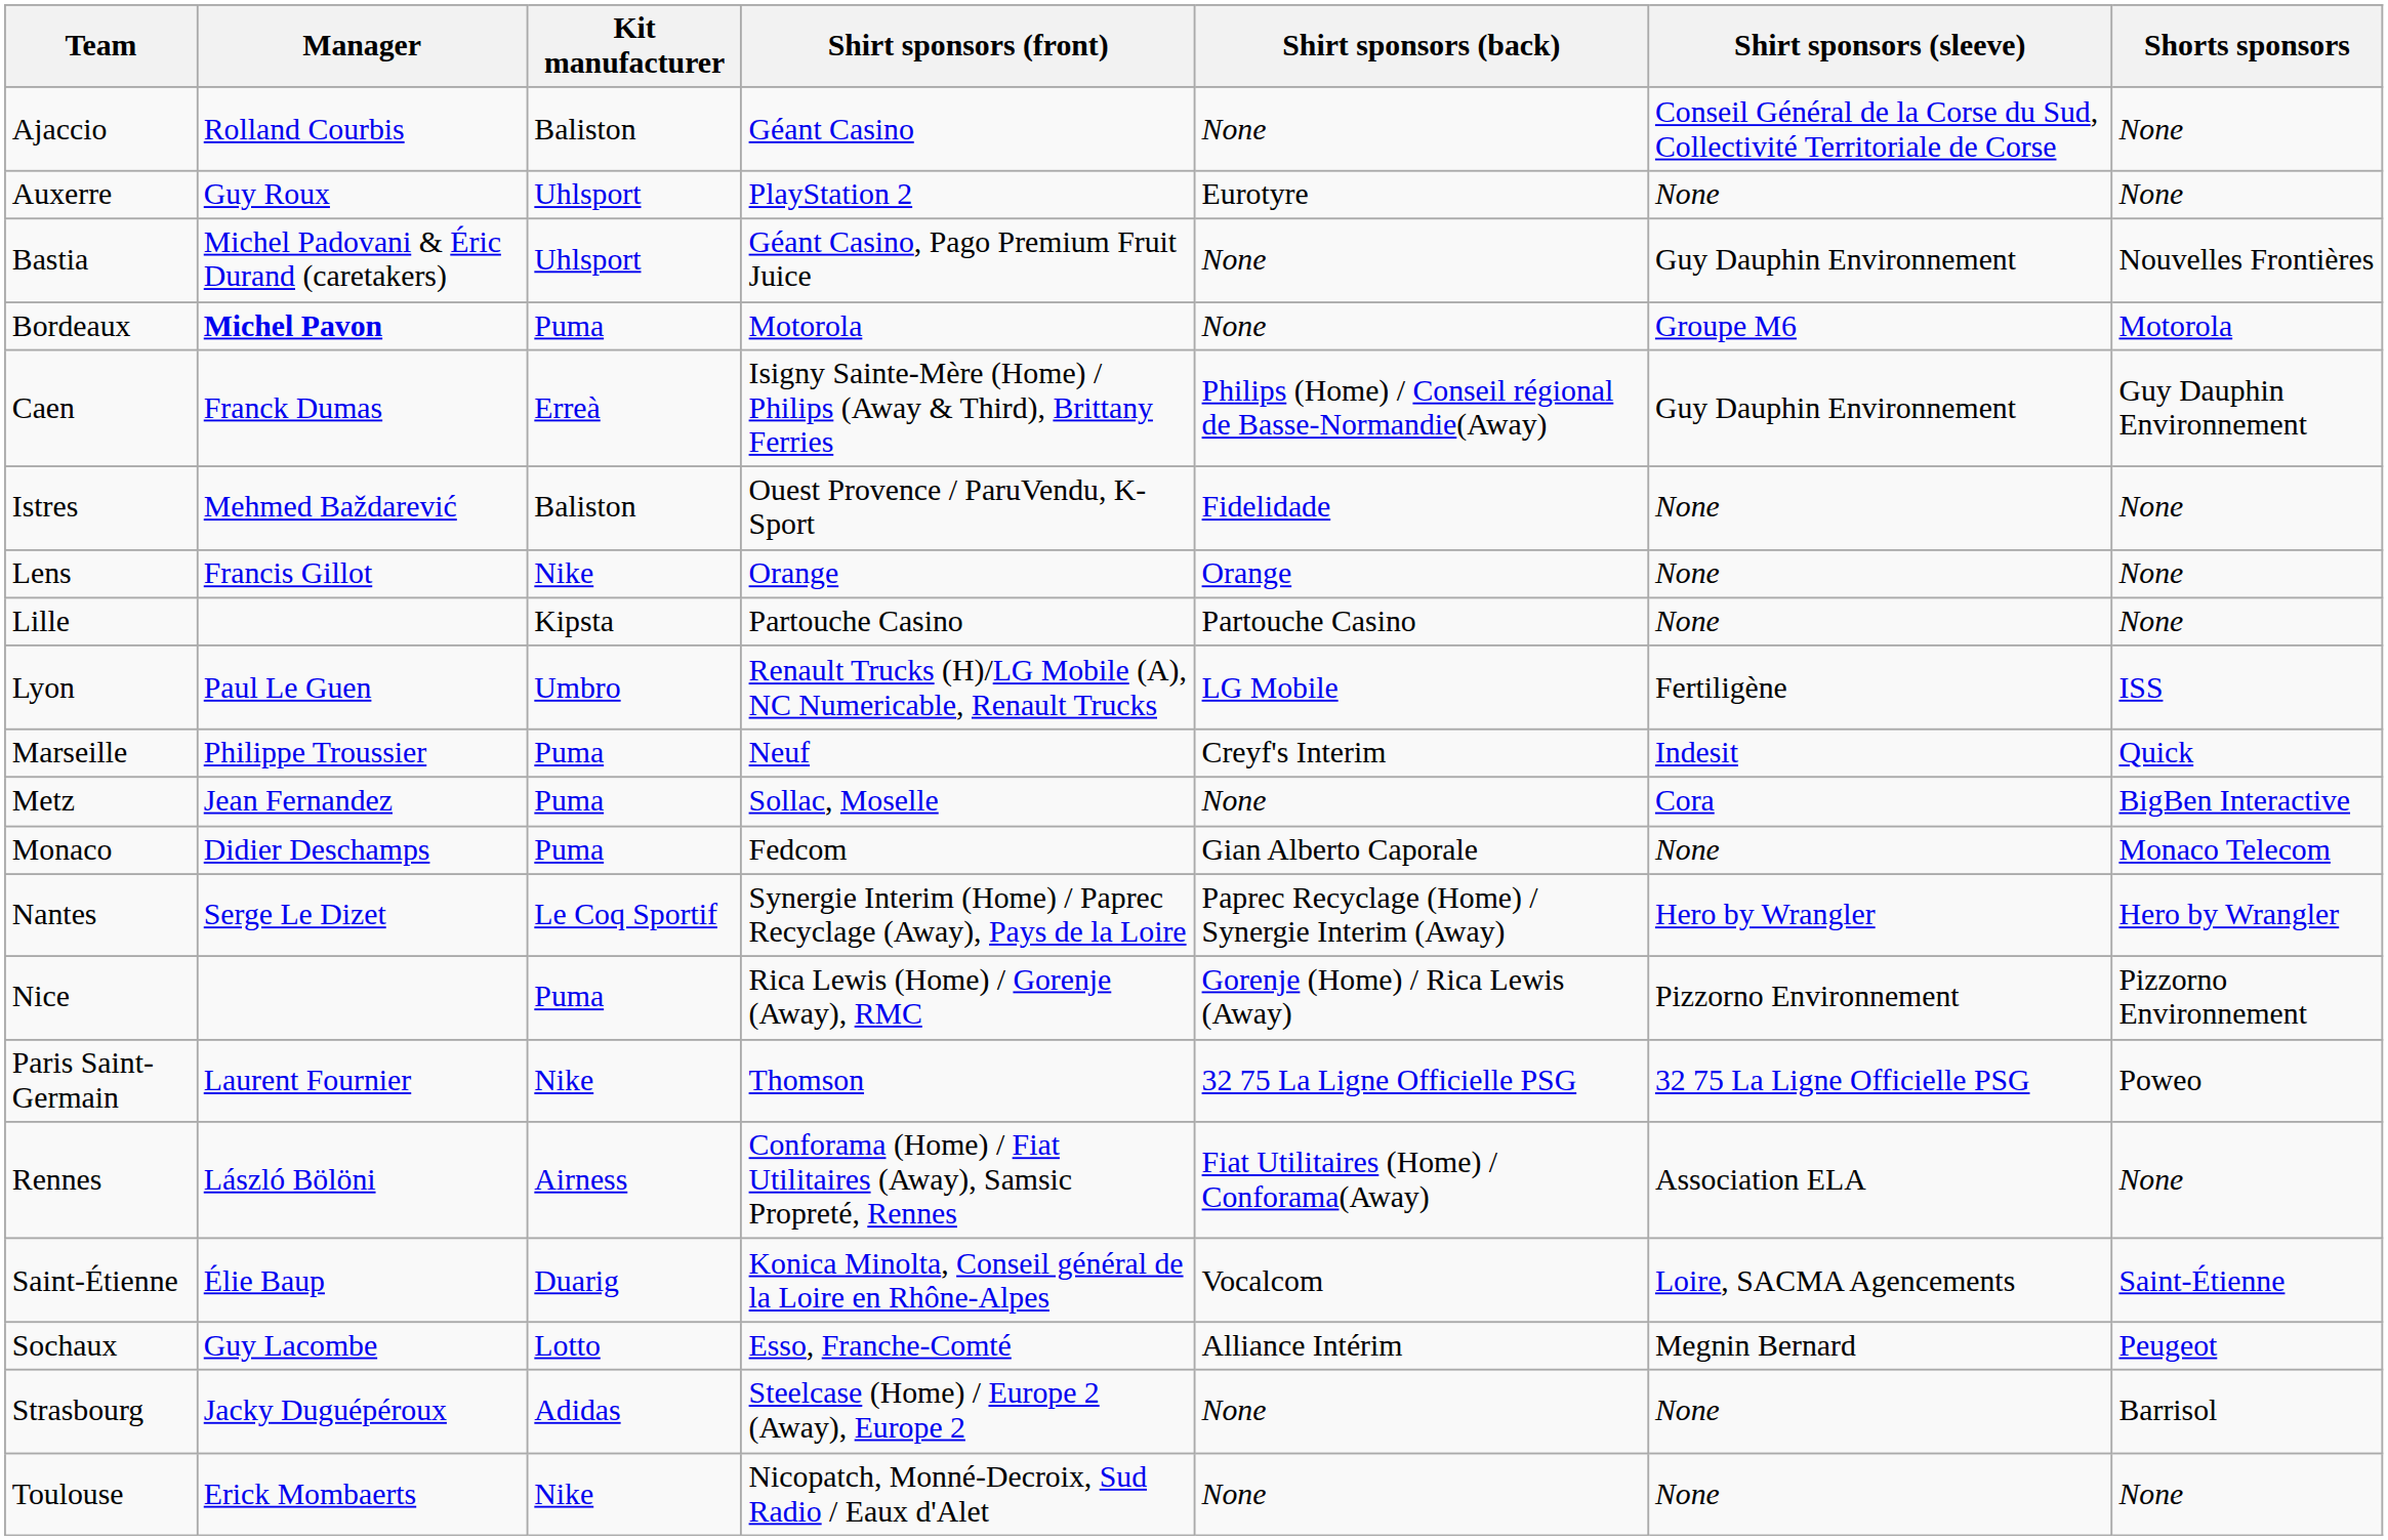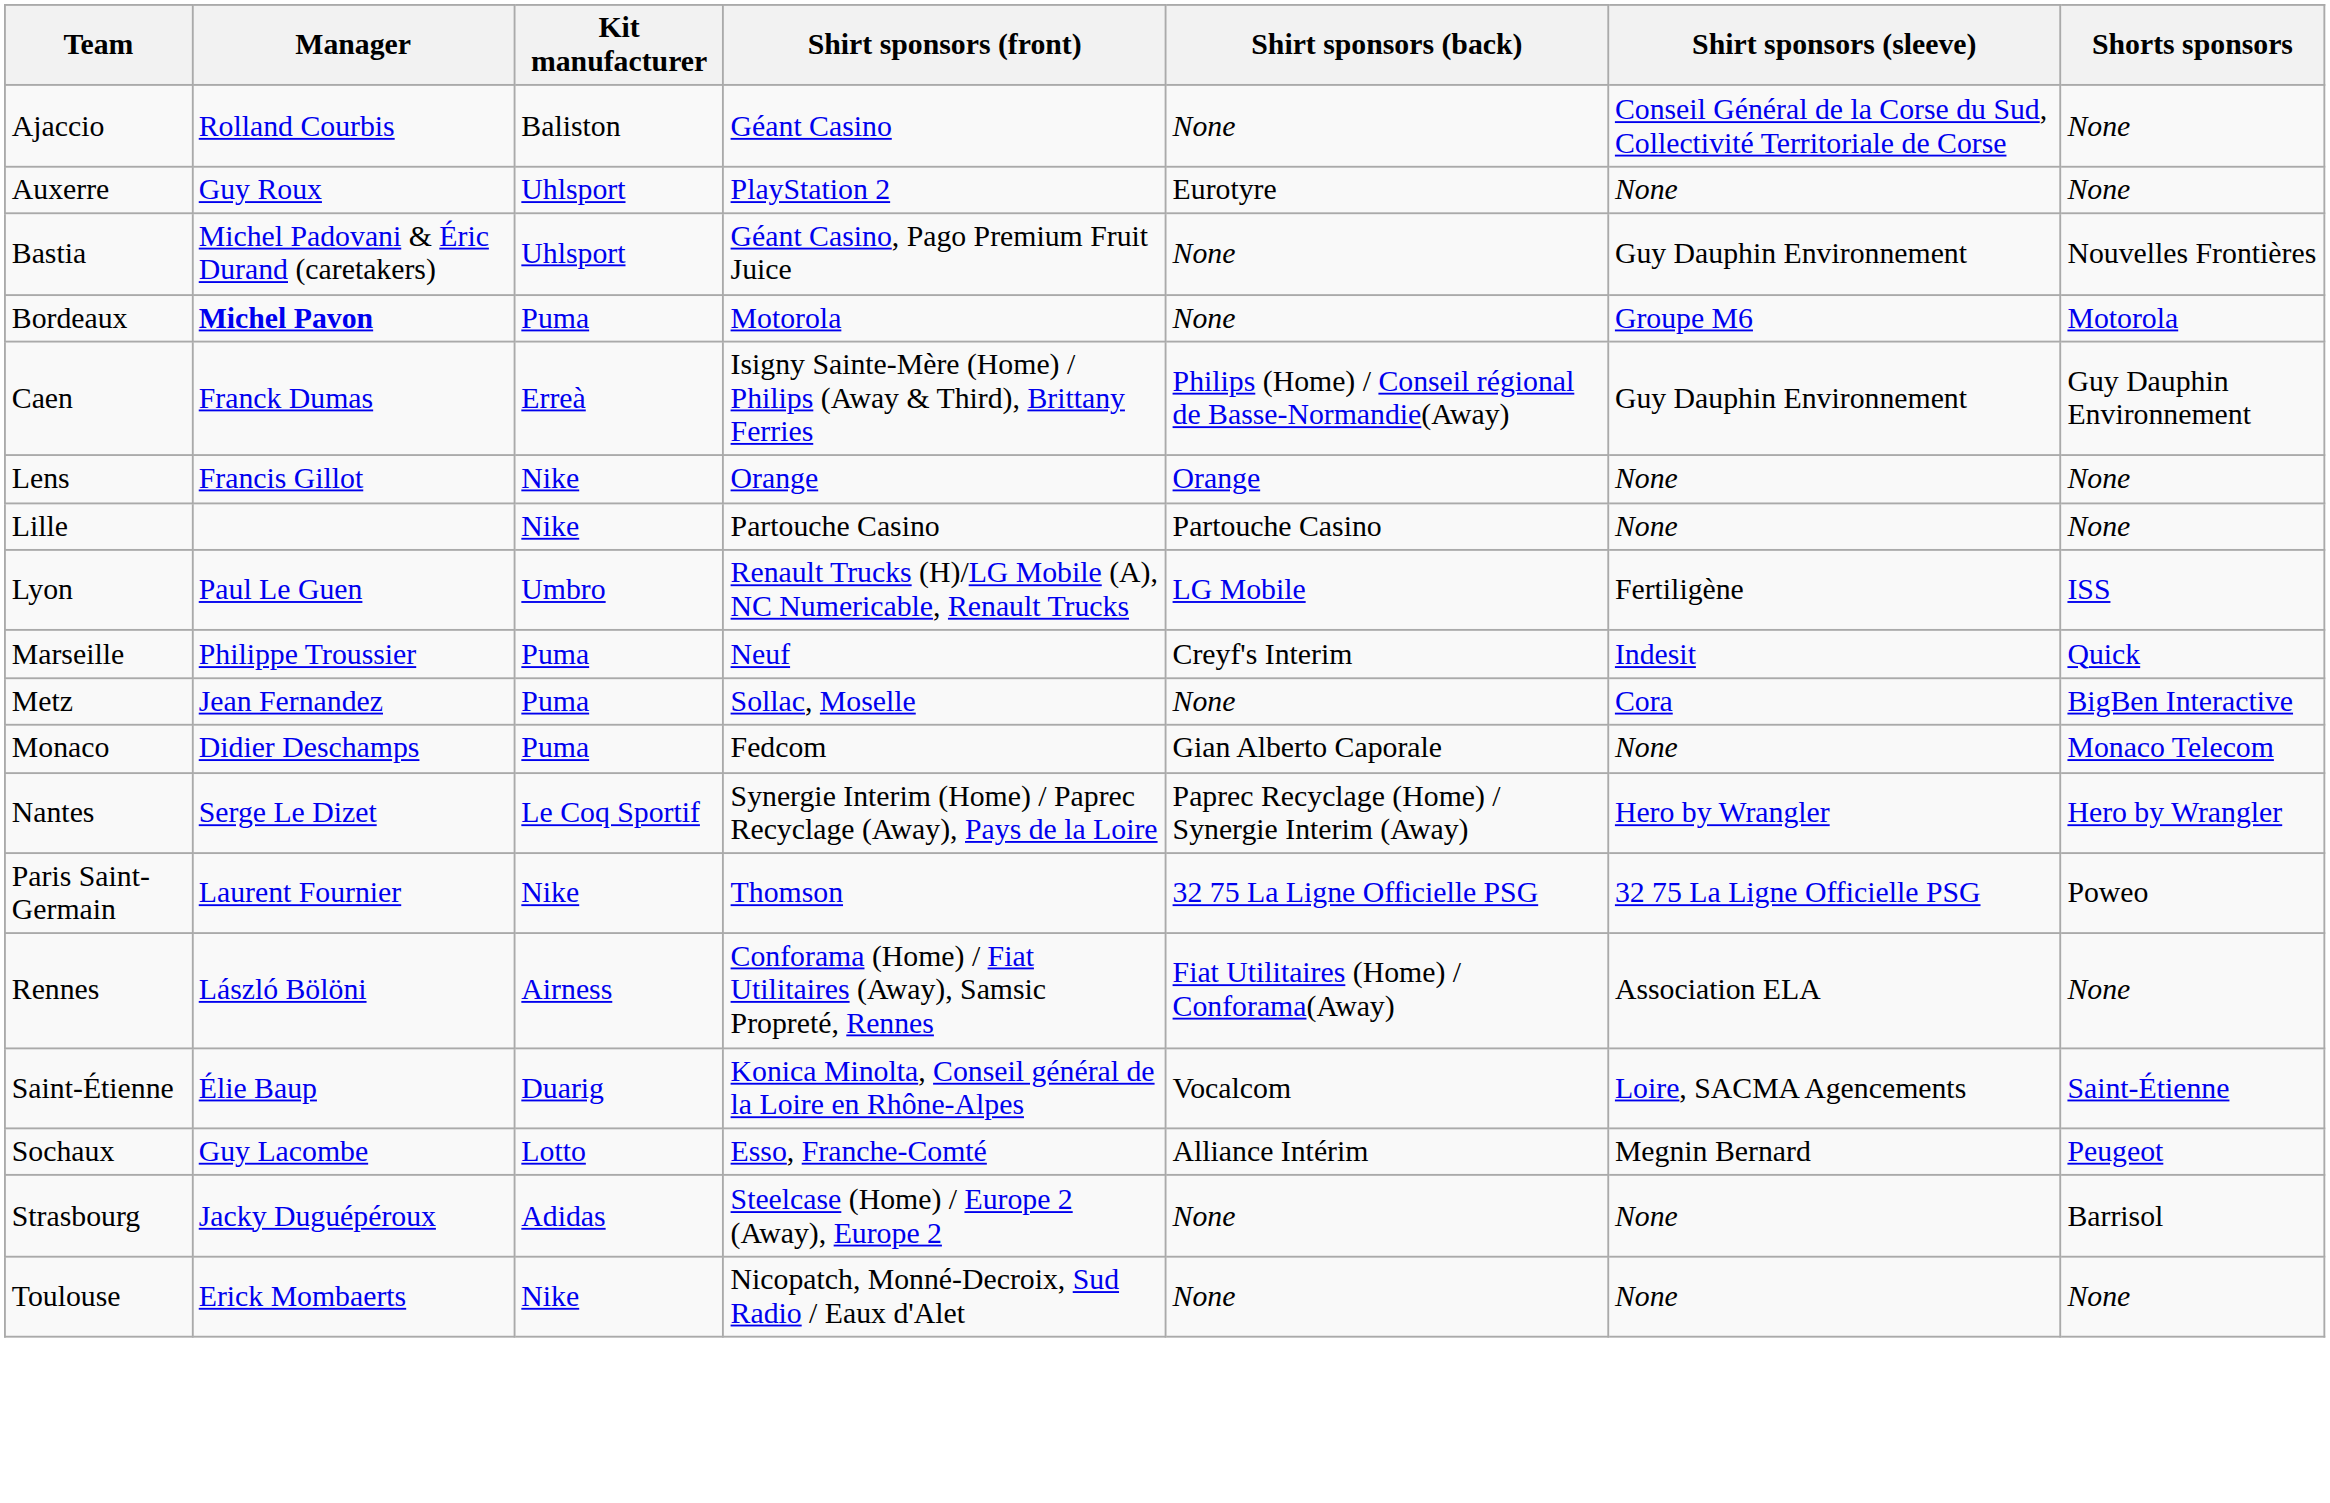- row: Istres | Mehmed Baždarević | Baliston | Ouest Provence / ParuVendu, K-Sport | Fidelidade | None | None
Lille | Kit manufacturer: Kipsta -> Nike
- row: Nice | Puma | Rica Lewis (Home) / Gorenje (Away), RMC | Gorenje (Home) / Rica Lewis (Away) | Pizzorno Environnement | Pizzorno Environnement
